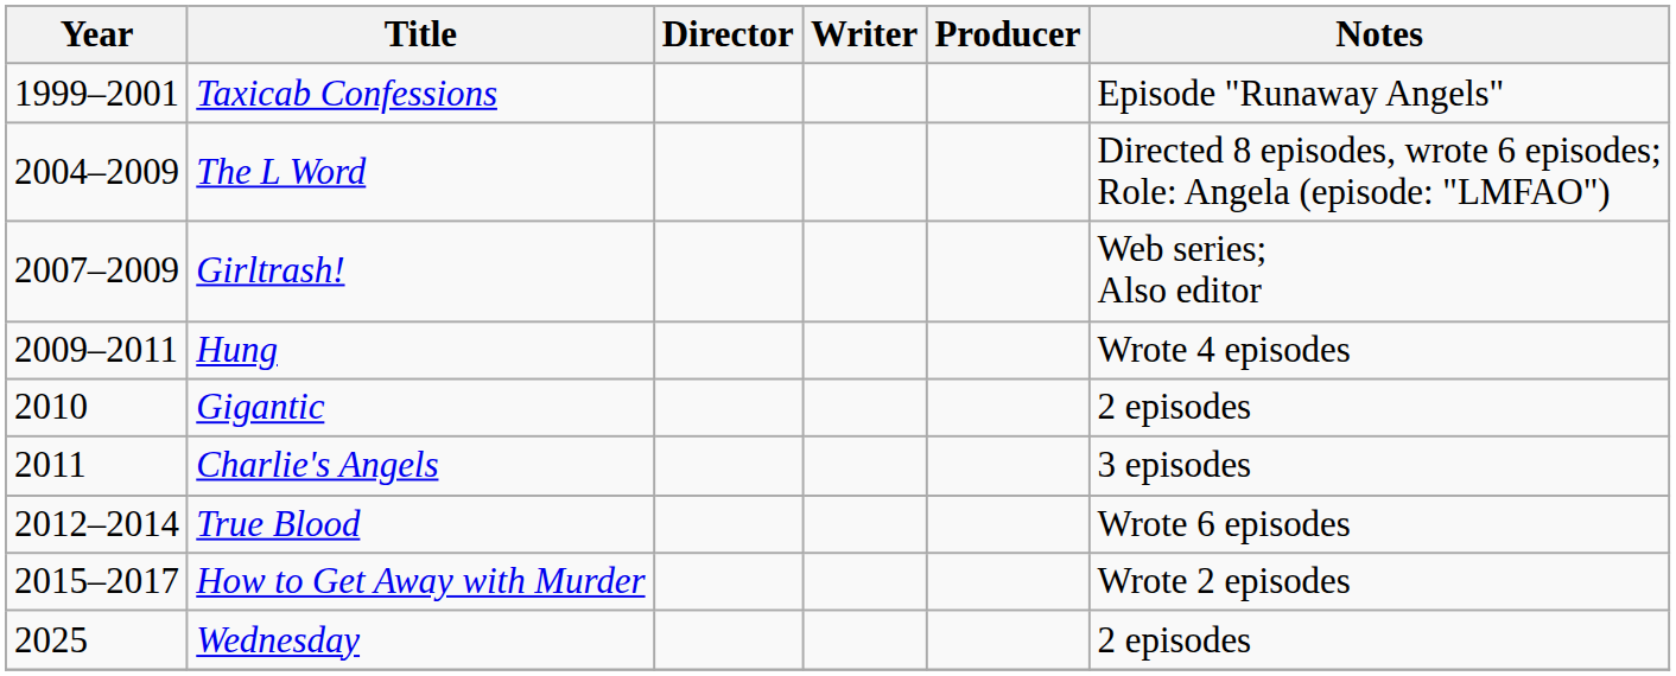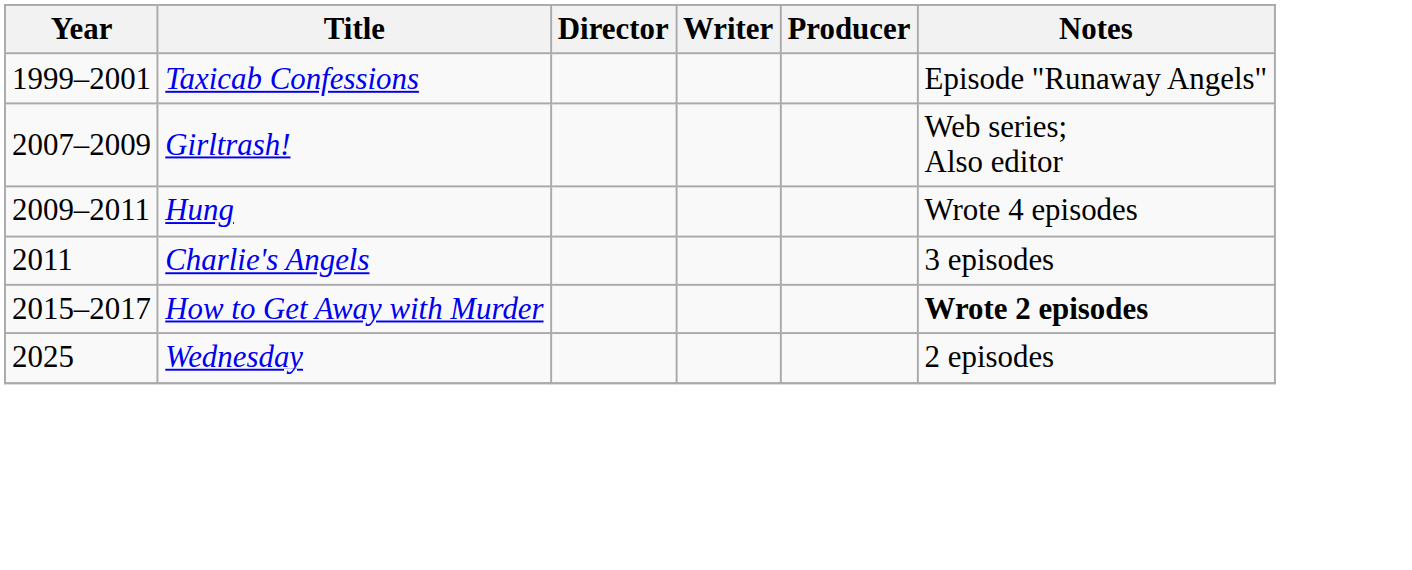- row: 2004–2009 | The L Word | Directed 8 episodes, wrote 6 episodes; Role: Angela (episode: "LMFAO")
- row: 2010 | Gigantic | 2 episodes
- row: 2012–2014 | True Blood | Wrote 6 episodes
How to Get Away with Murder | Notes: normal -> bold
